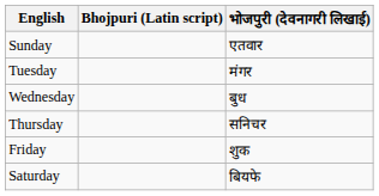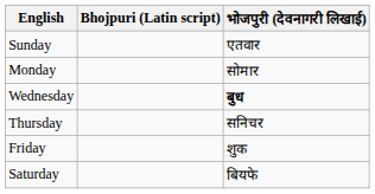+ row: Monday | सोमार
- row: Tuesday | मंगर
Wednesday | भोजपुरी (देवनागरी लिखाई): normal -> bold
